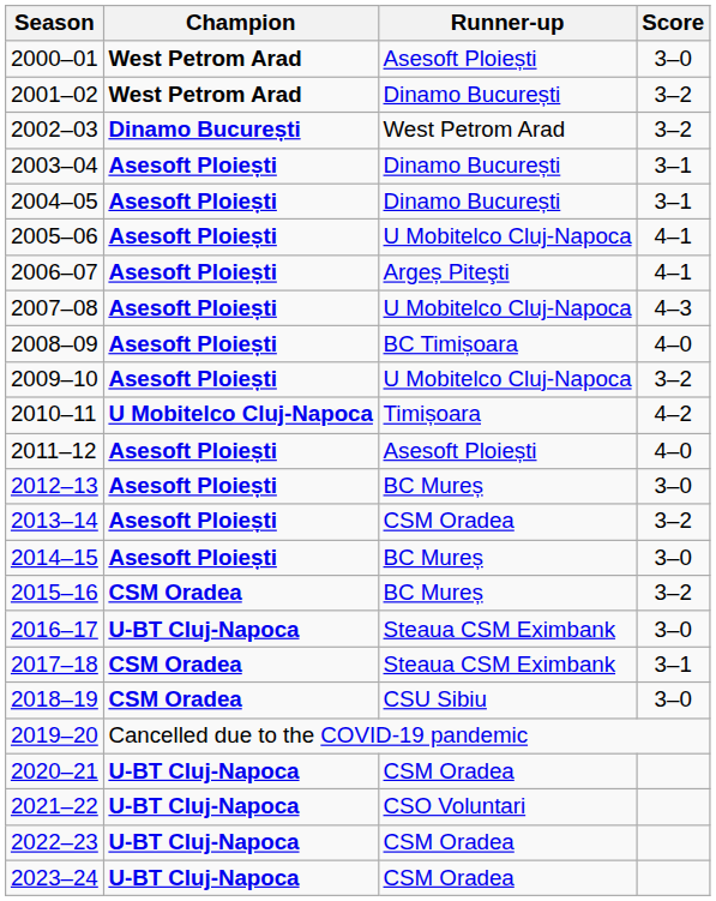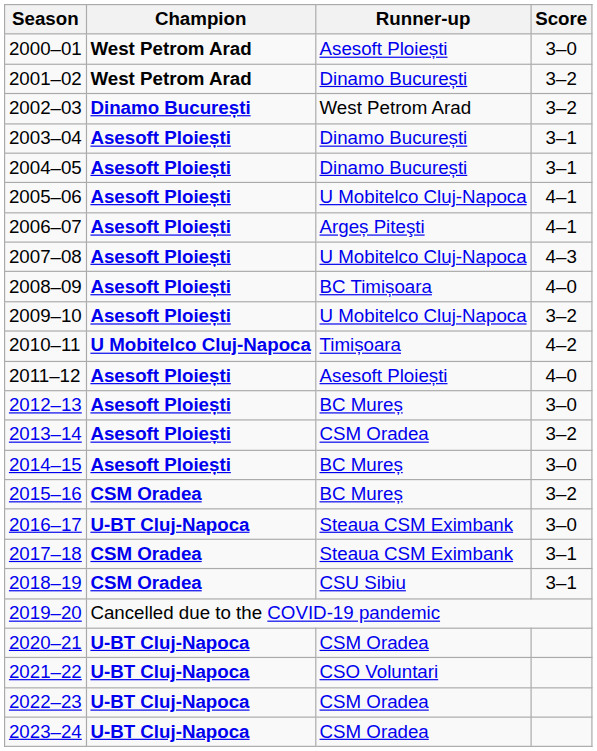2018–19 | Score: 3–0 -> 3–1
